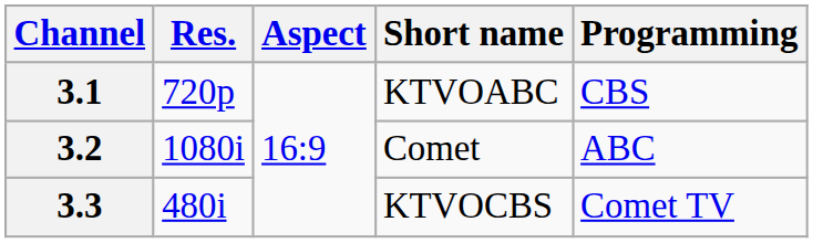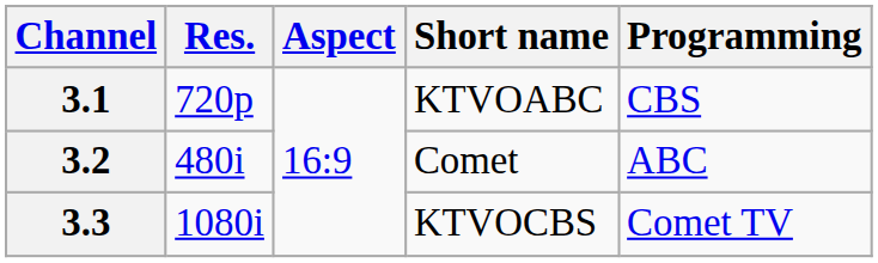3.2 | Res.: 1080i -> 480i
3.3 | Res.: 480i -> 1080i
